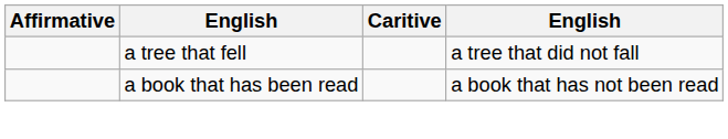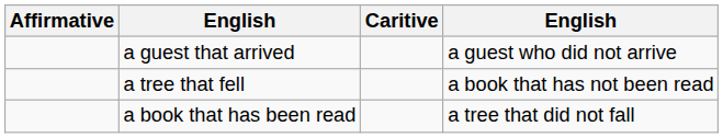+ row: a guest that arrived | a guest who did not arrive
a tree that fell | column 4: a tree that did not fall -> a book that has not been read
a book that has been read | column 4: a book that has not been read -> a tree that did not fall
